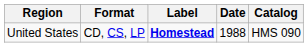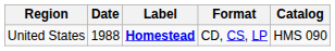columns swapped: Date <-> Format
